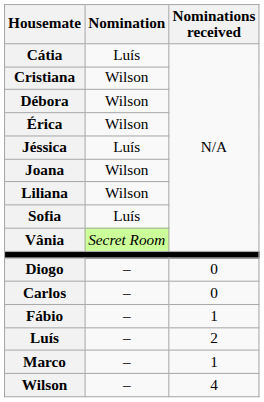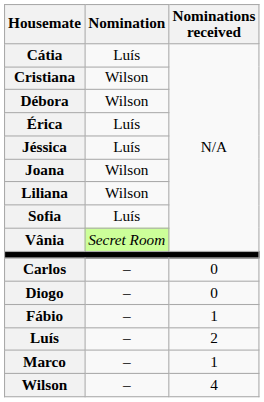Érica | Nomination: Wilson -> Luís
rows swapped: Carlos <-> Diogo
